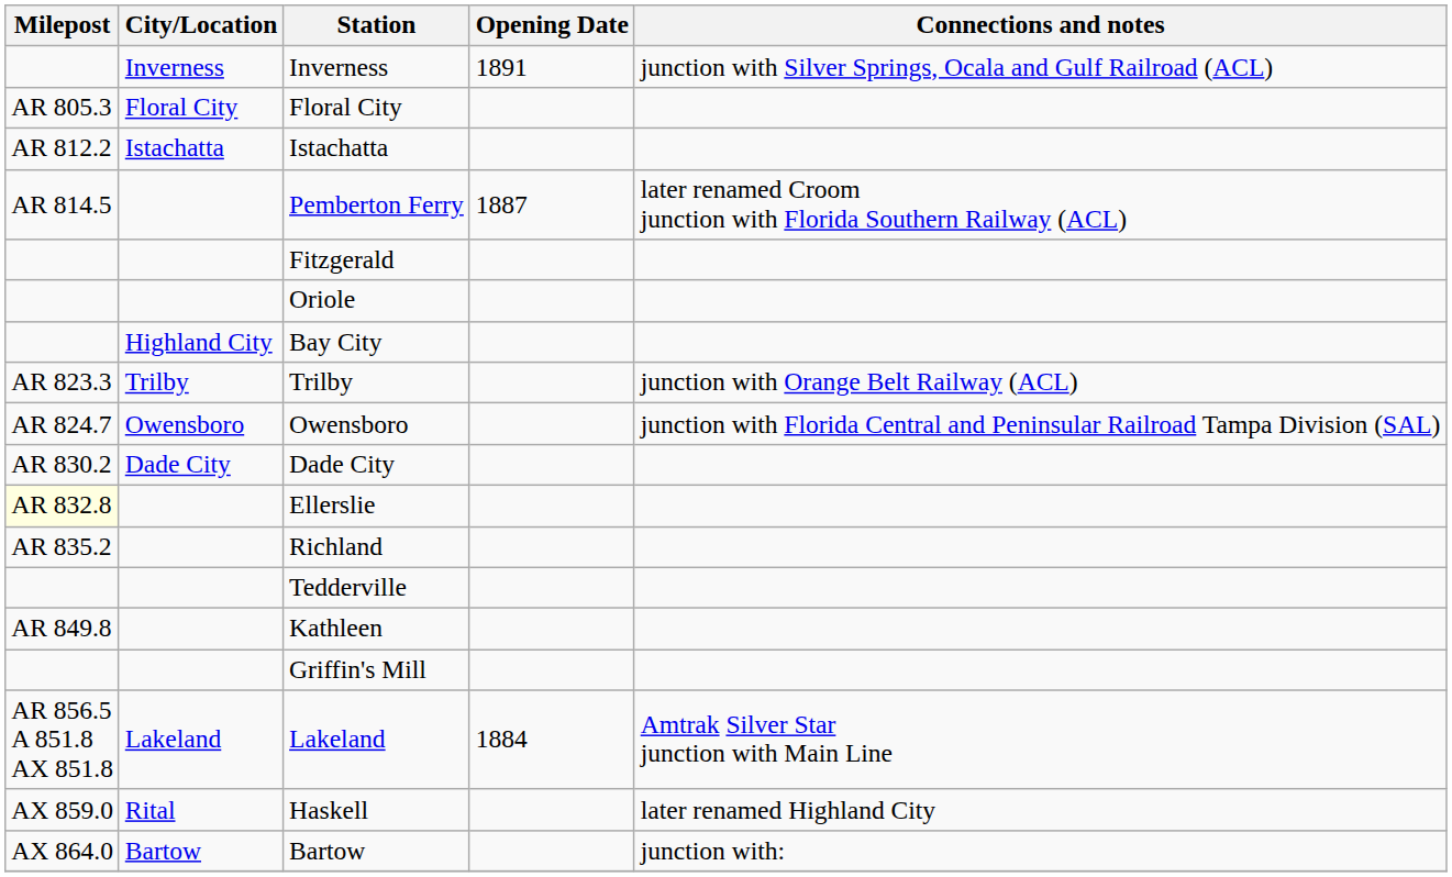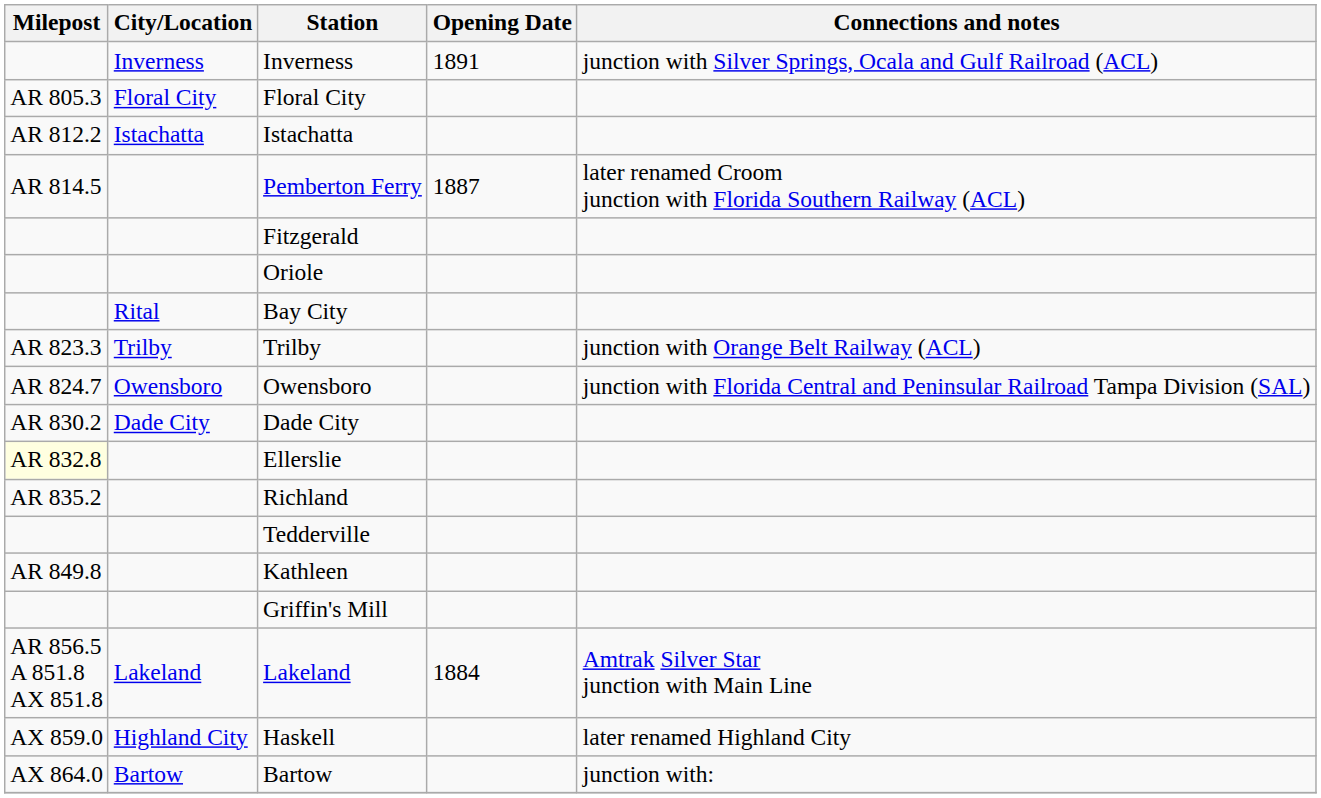Bay City | City/Location: Highland City -> Rital
Haskell | City/Location: Rital -> Highland City
